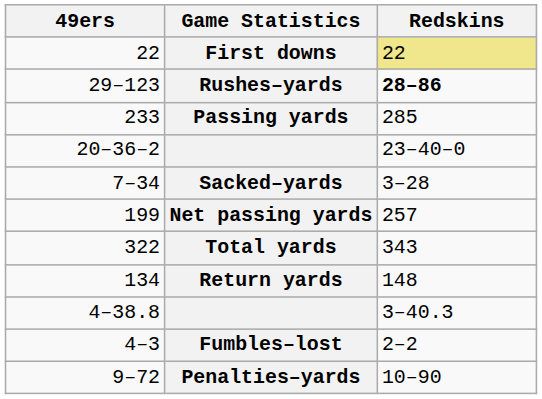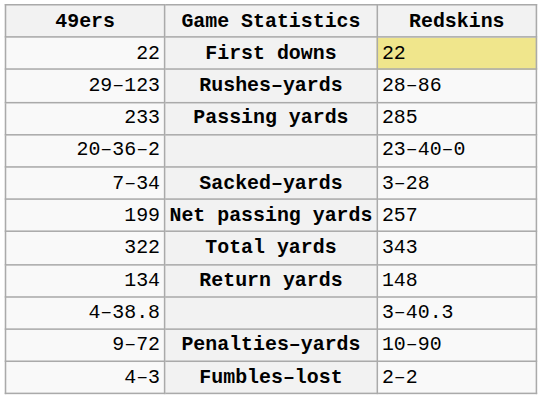Rushes–yards | Redskins: bold -> normal
rows swapped: Fumbles–lost <-> Penalties–yards
